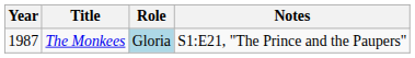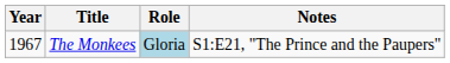The Monkees | Year: 1987 -> 1967
